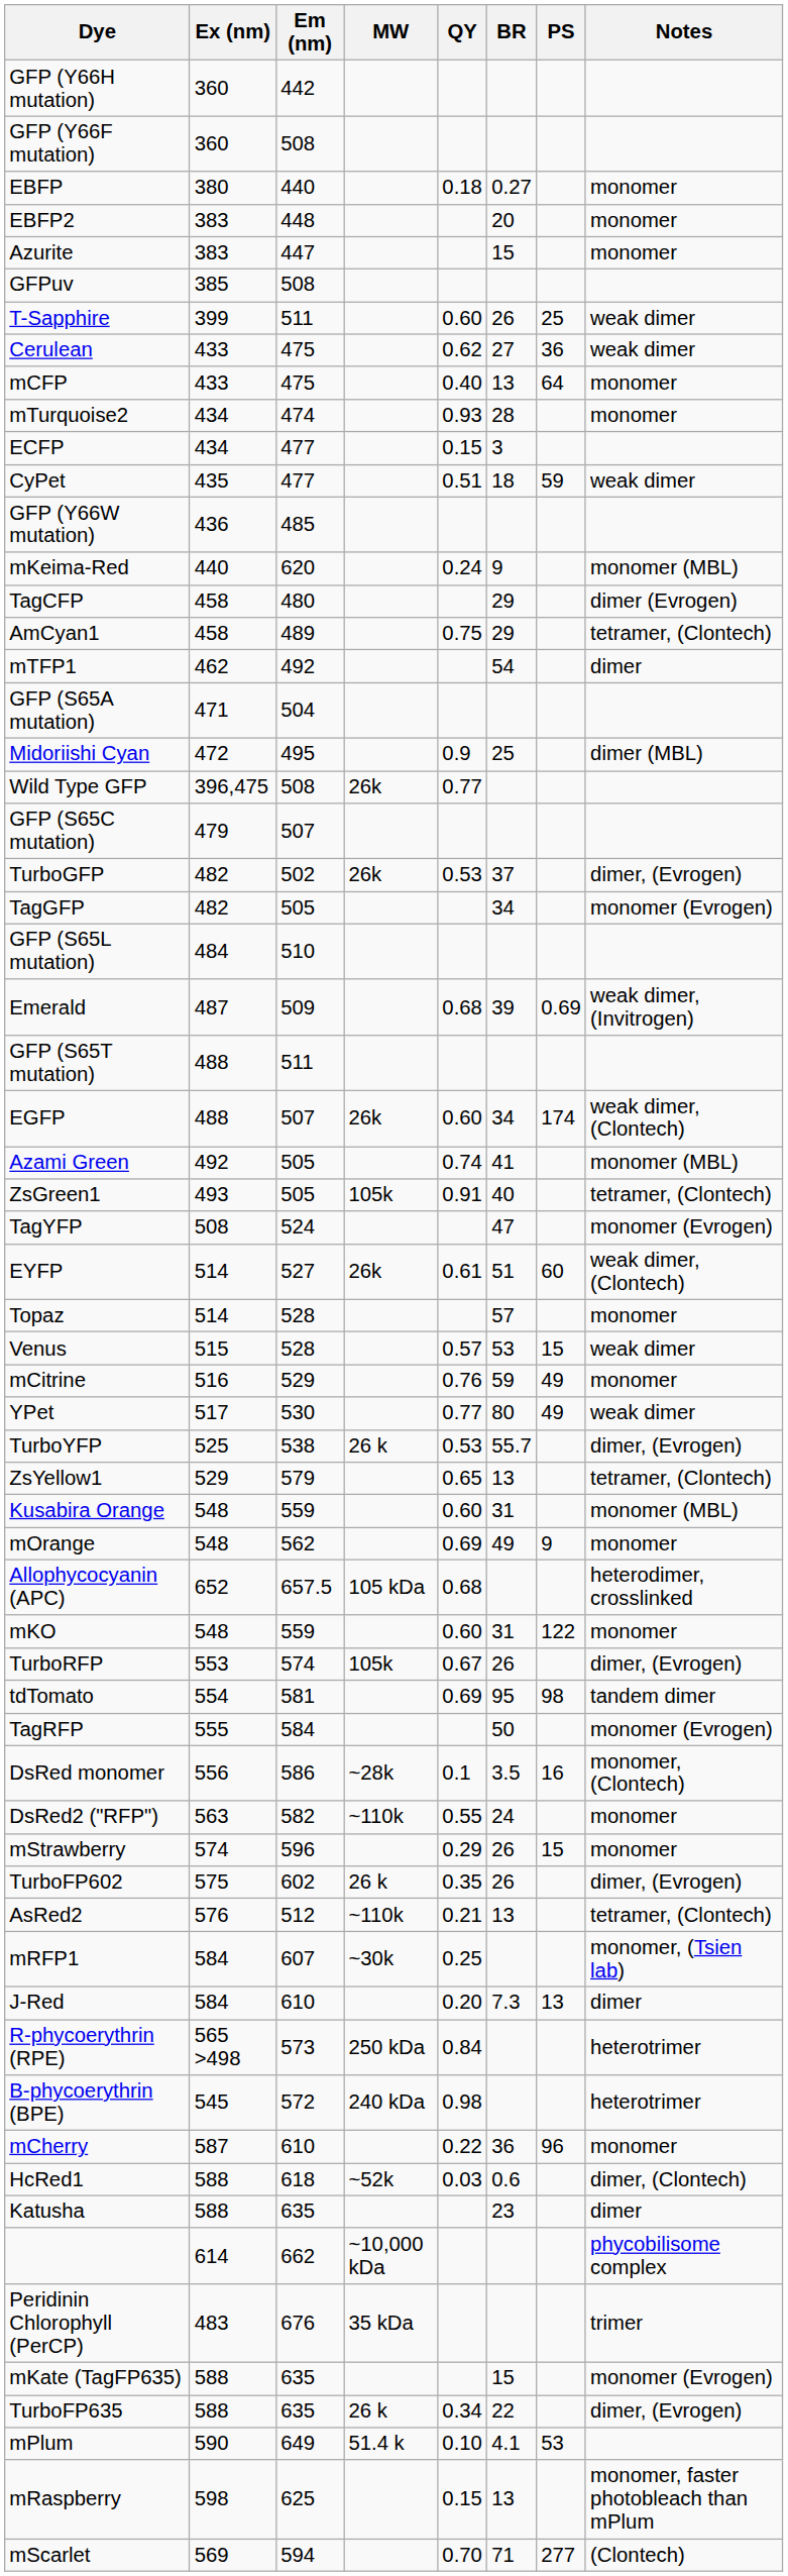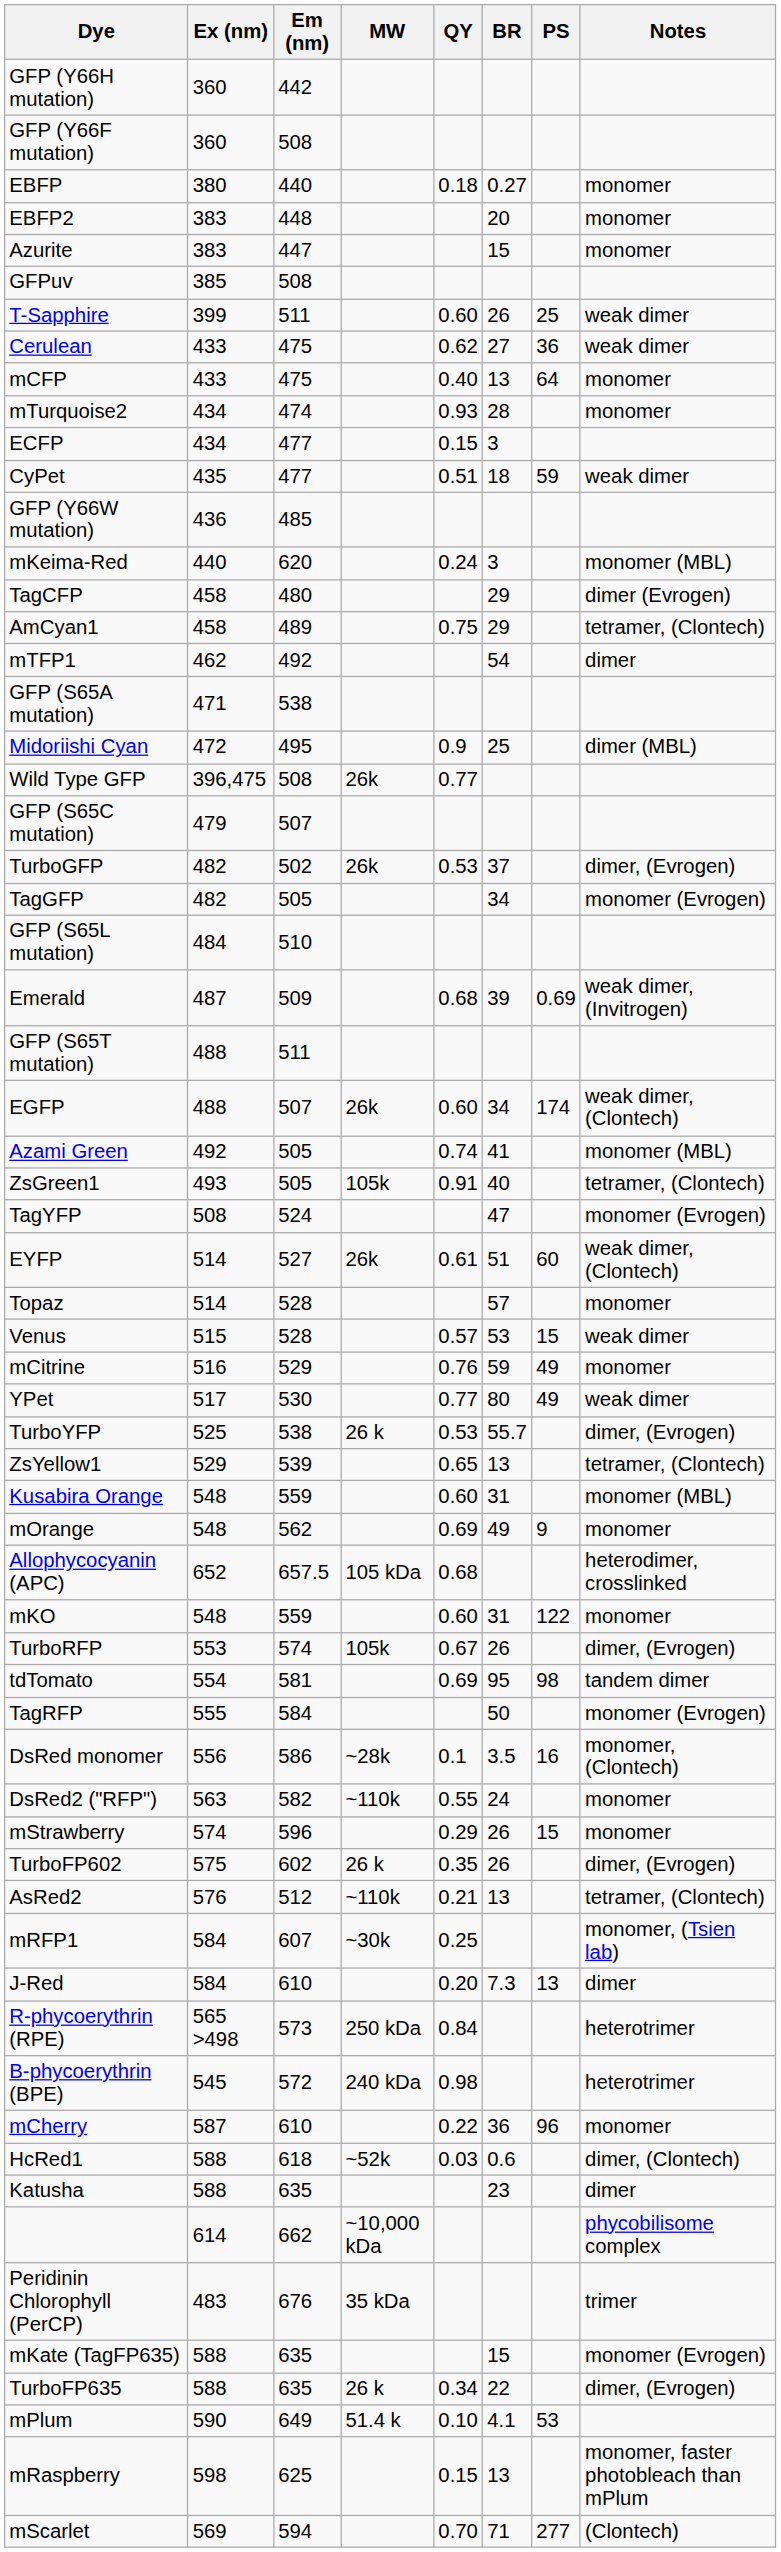mKeima-Red | BR: 9 -> 3
GFP (S65A mutation) | Em (nm): 504 -> 538
ZsYellow1 | Em (nm): 579 -> 539
